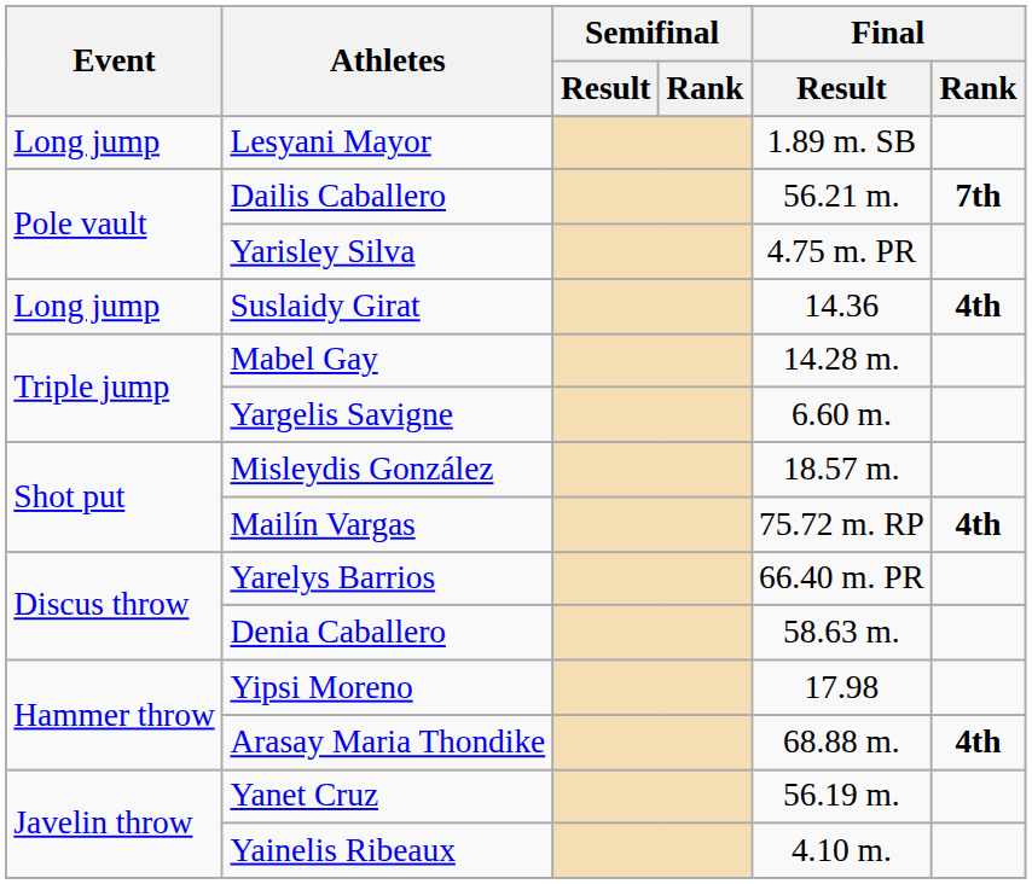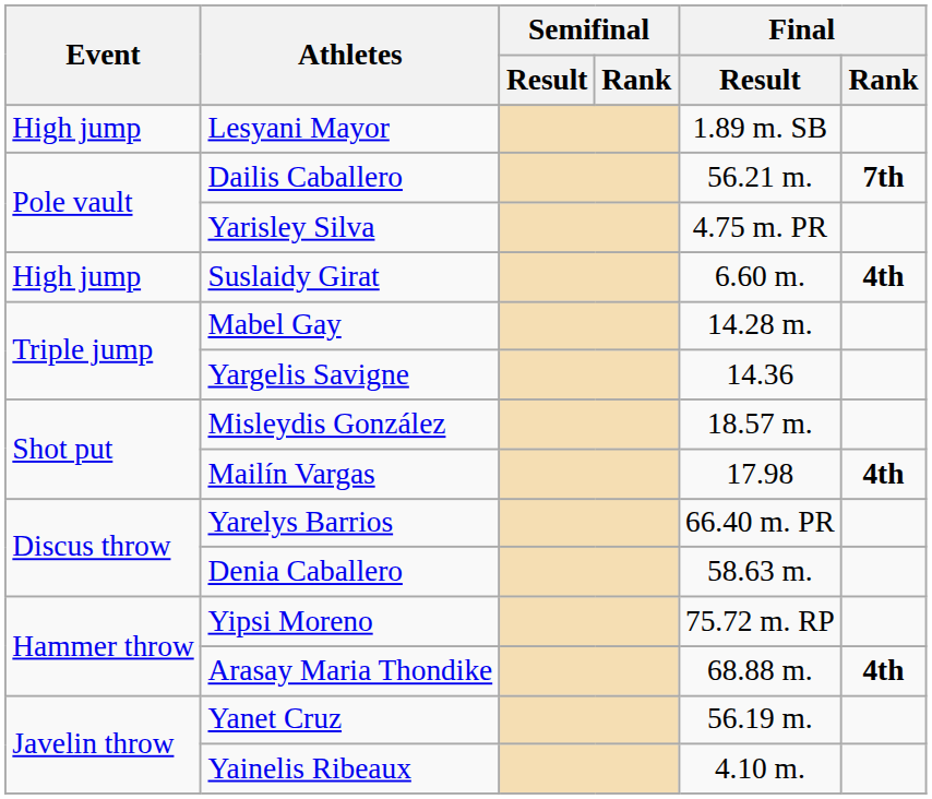Lesyani Mayor | Event: Long jump -> High jump
Suslaidy Girat | Event: Long jump -> High jump
Suslaidy Girat | Final / Result: 14.36 -> 6.60 m.
Yargelis Savigne | Final / Result: 6.60 m. -> 14.36
Mailín Vargas | Final / Result: 75.72 m. RP -> 17.98
Yipsi Moreno | Final / Result: 17.98 -> 75.72 m. RP
